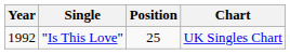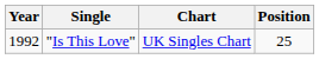columns swapped: Chart <-> Position
